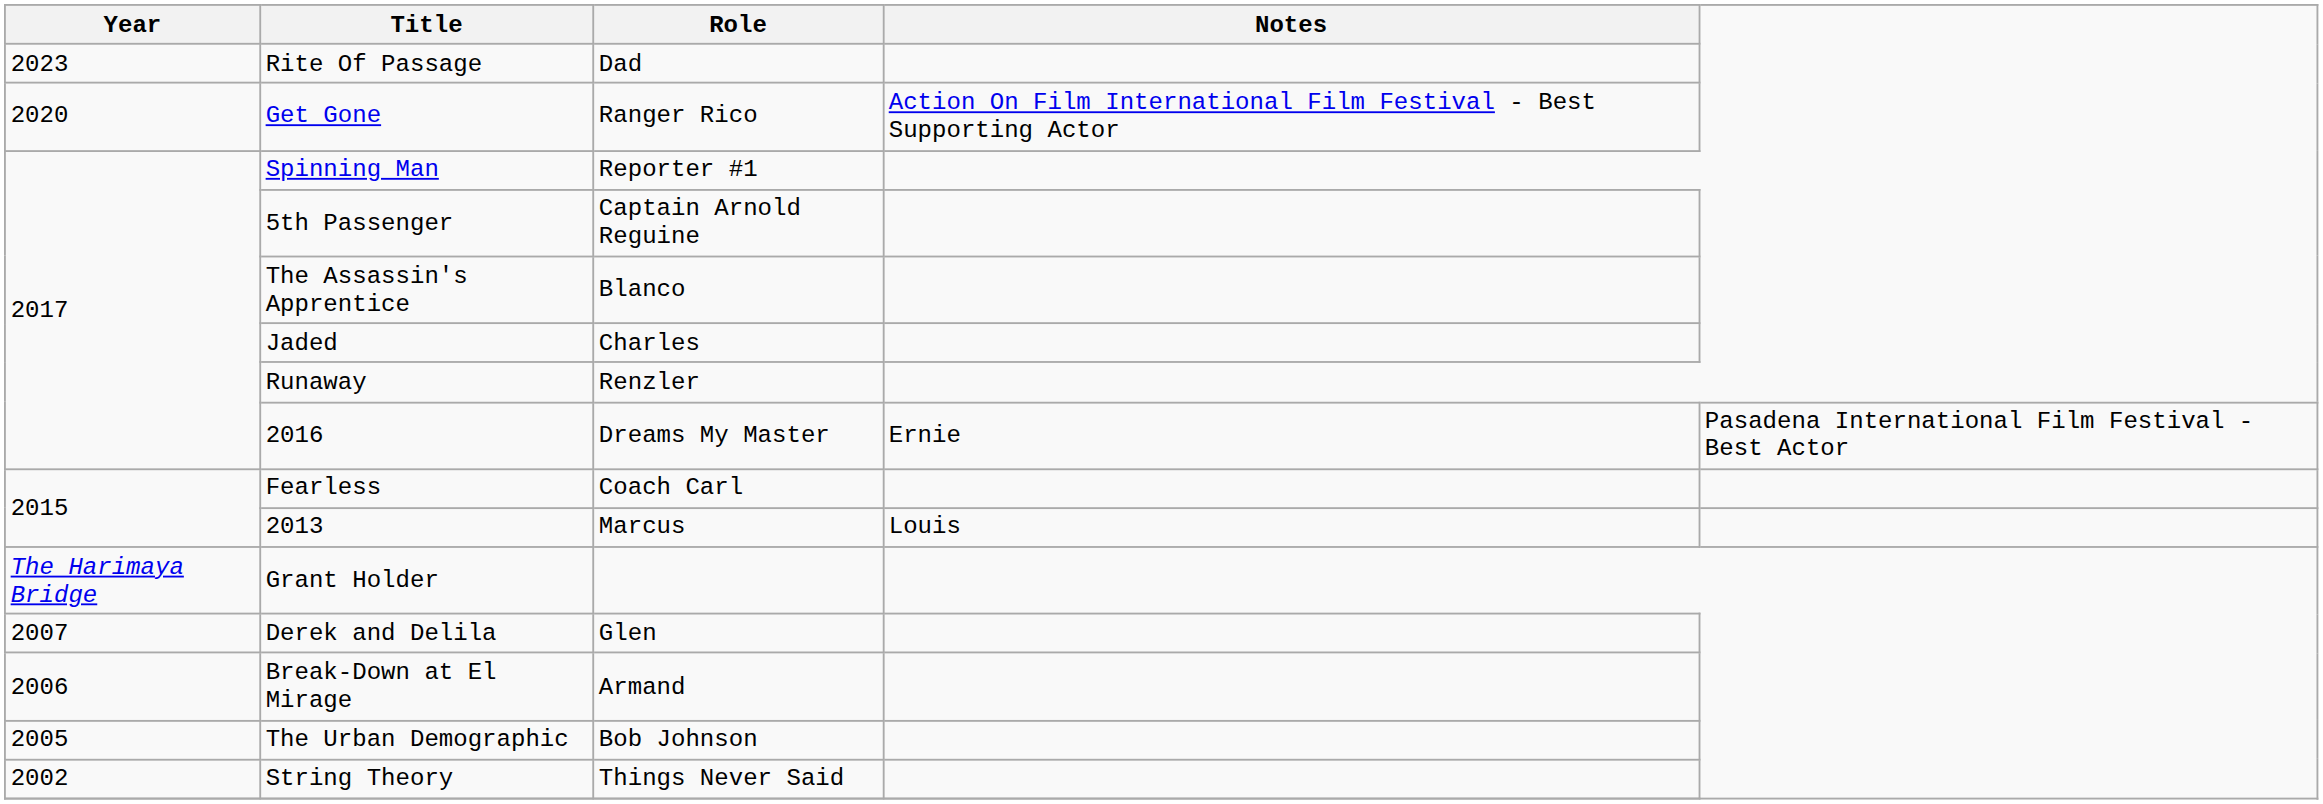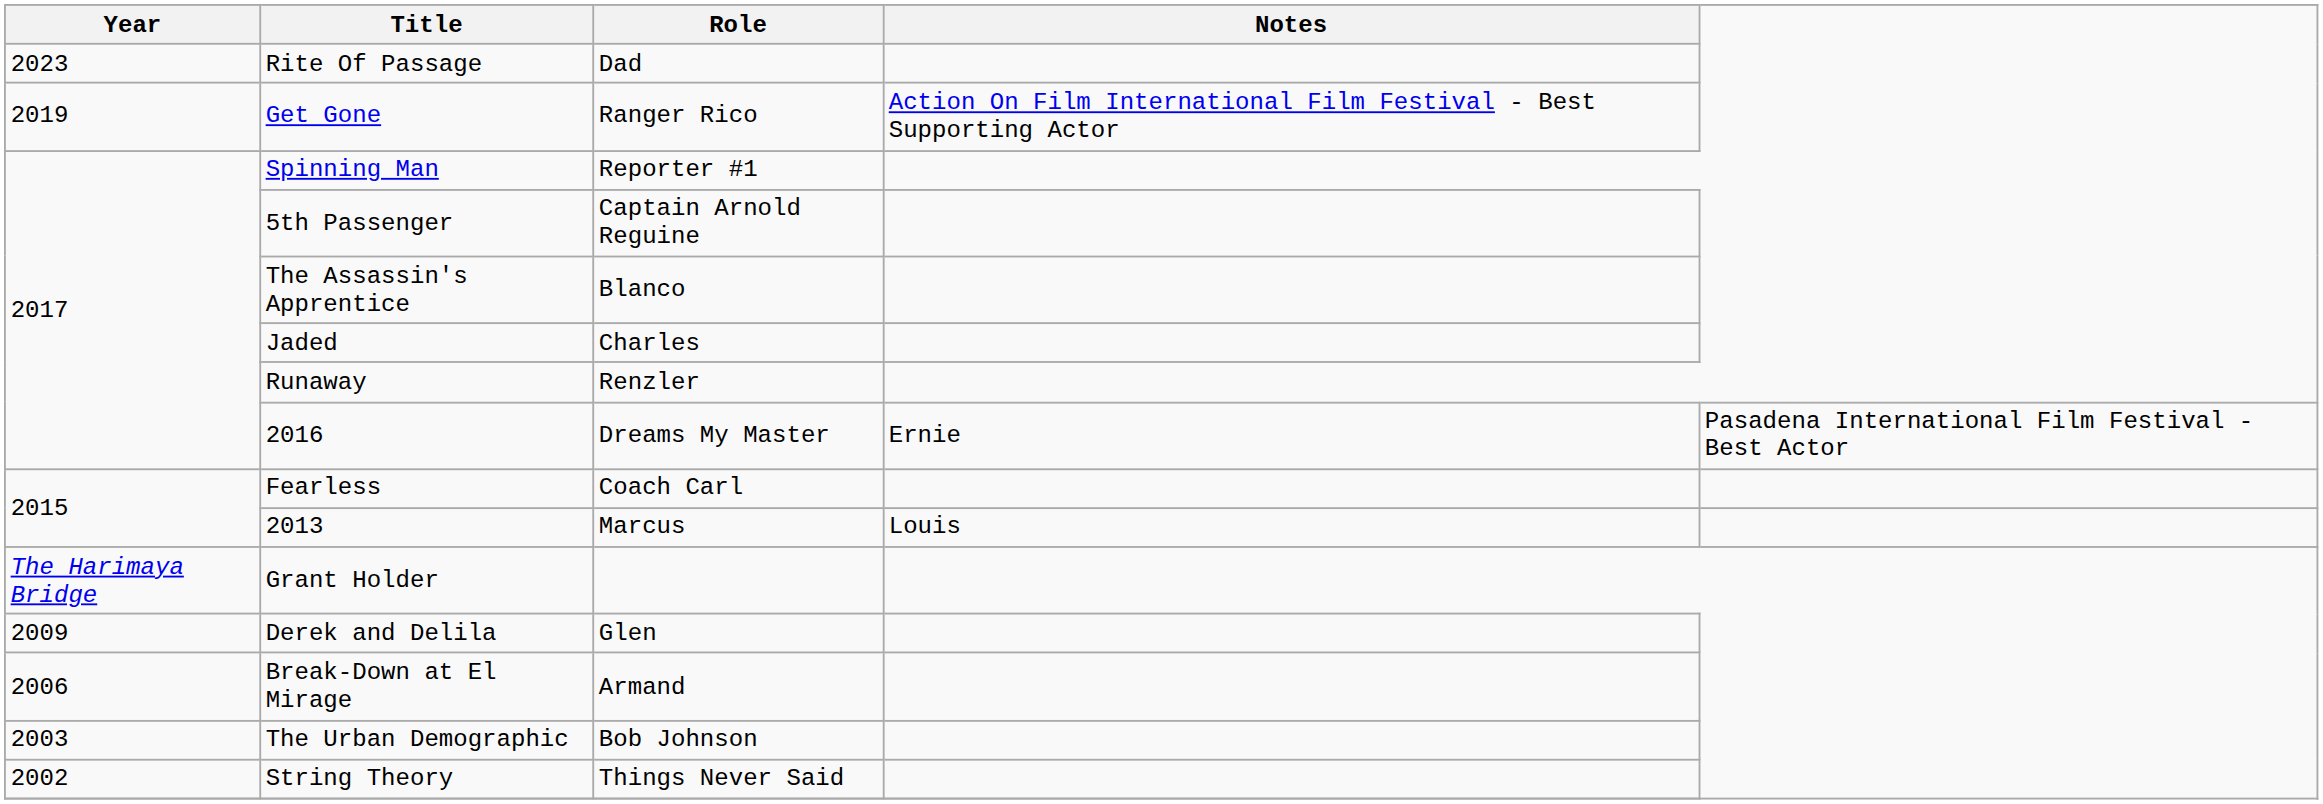Get Gone | Year: 2020 -> 2019
Derek and Delila | Year: 2007 -> 2009
The Urban Demographic | Year: 2005 -> 2003
